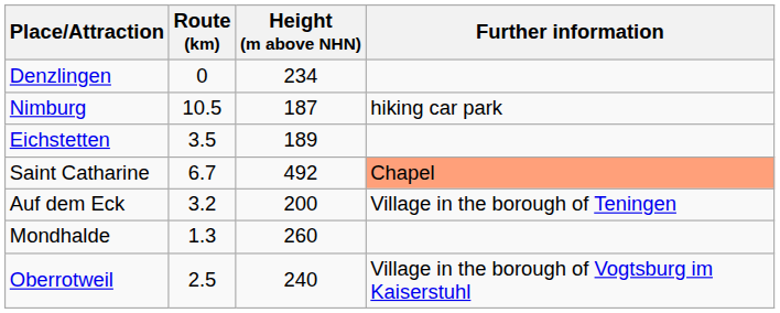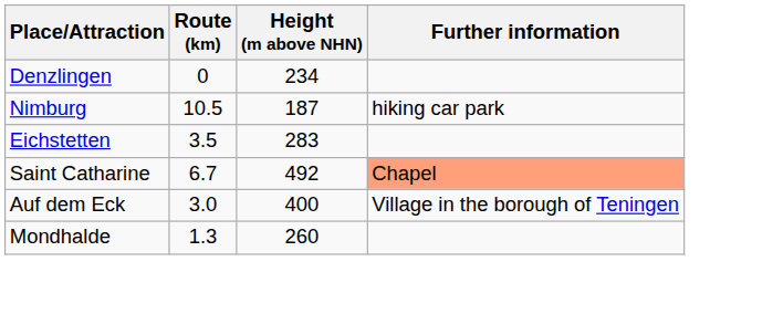Eichstetten | Height (m above NHN): 189 -> 283
Auf dem Eck | Route (km): 3.2 -> 3.0
Auf dem Eck | Height (m above NHN): 200 -> 400
- row: Oberrotweil | 2.5 | 240 | Village in the borough of Vogtsburg im Kaiserstuhl
